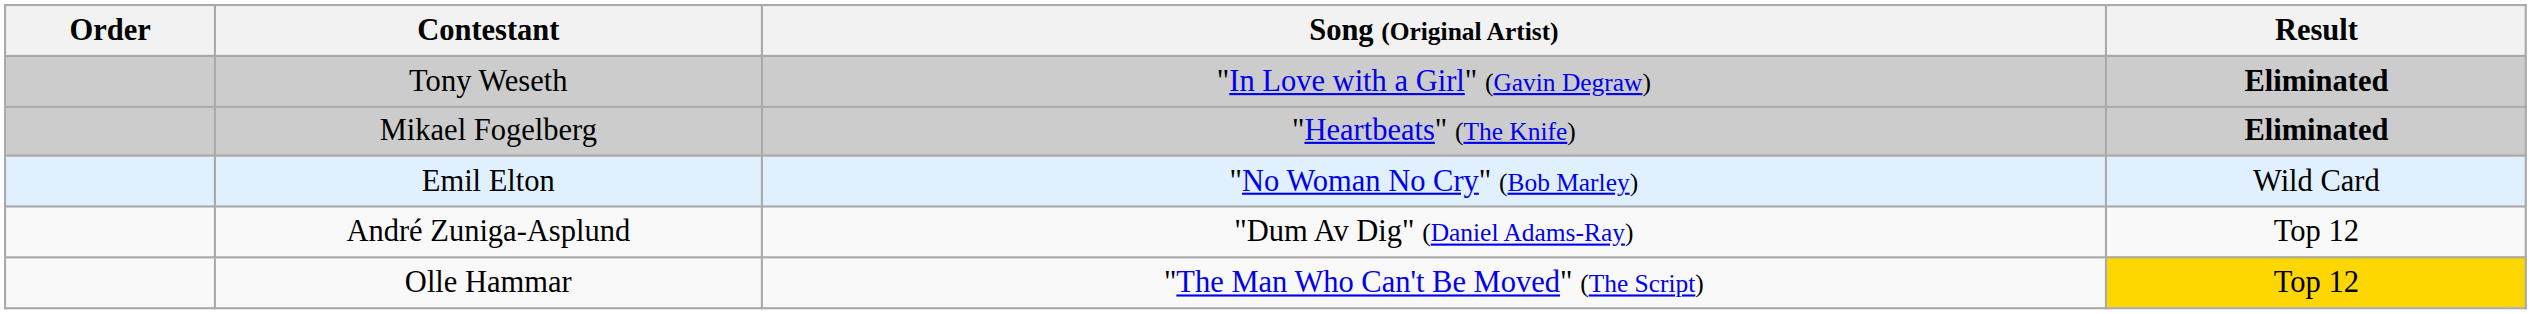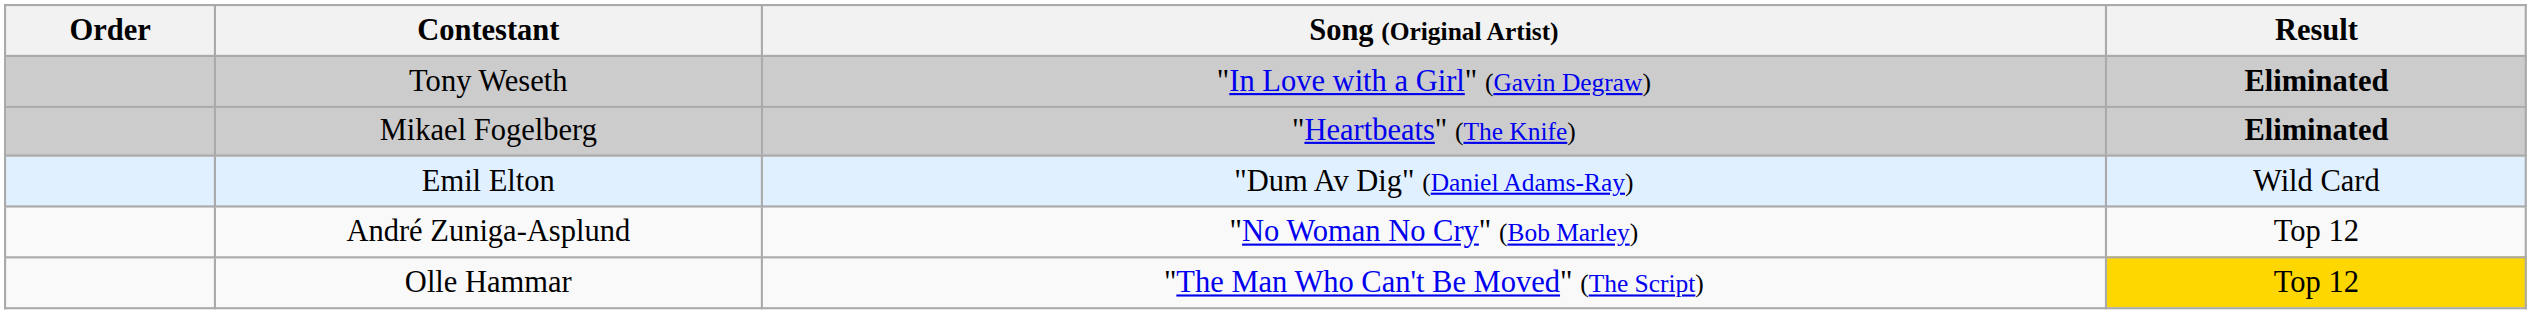Emil Elton | Song (Original Artist): "No Woman No Cry" (Bob Marley) -> "Dum Av Dig" (Daniel Adams-Ray)
André Zuniga-Asplund | Song (Original Artist): "Dum Av Dig" (Daniel Adams-Ray) -> "No Woman No Cry" (Bob Marley)
